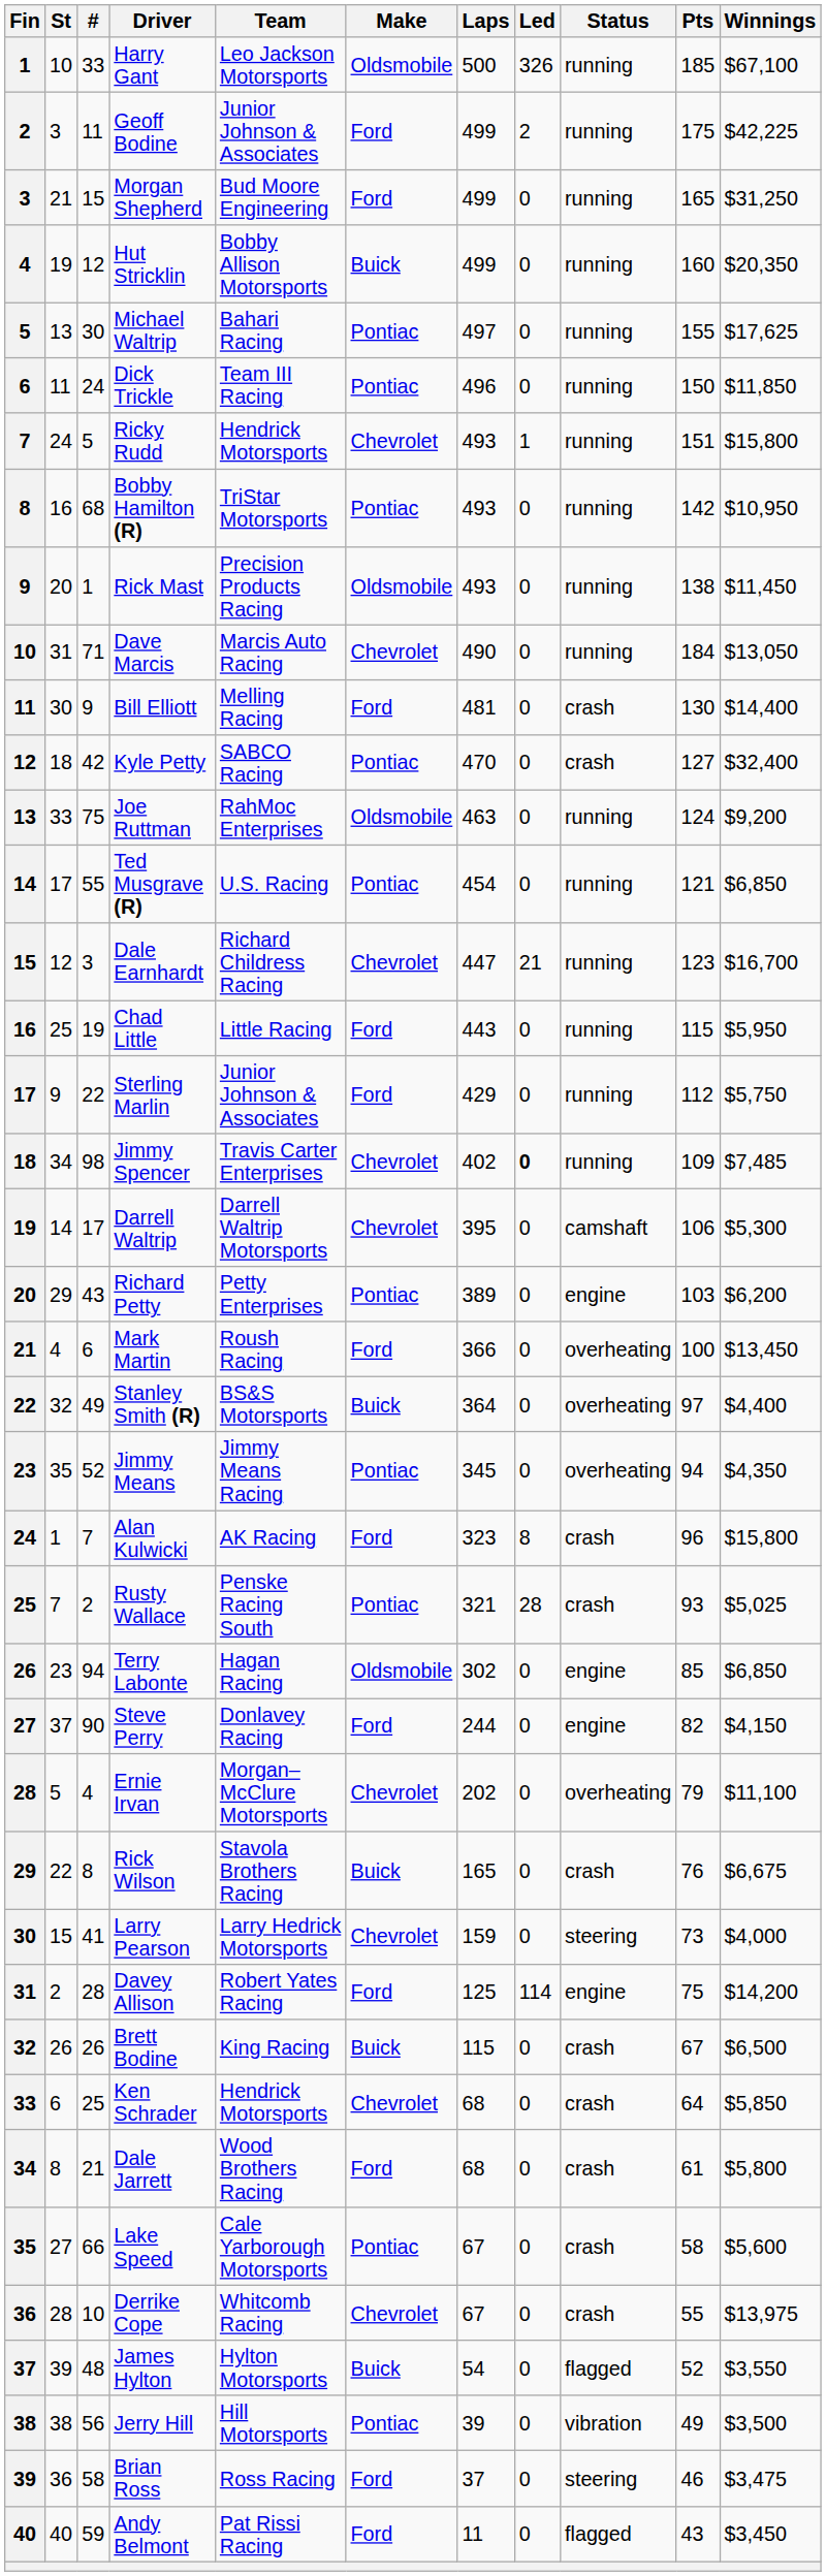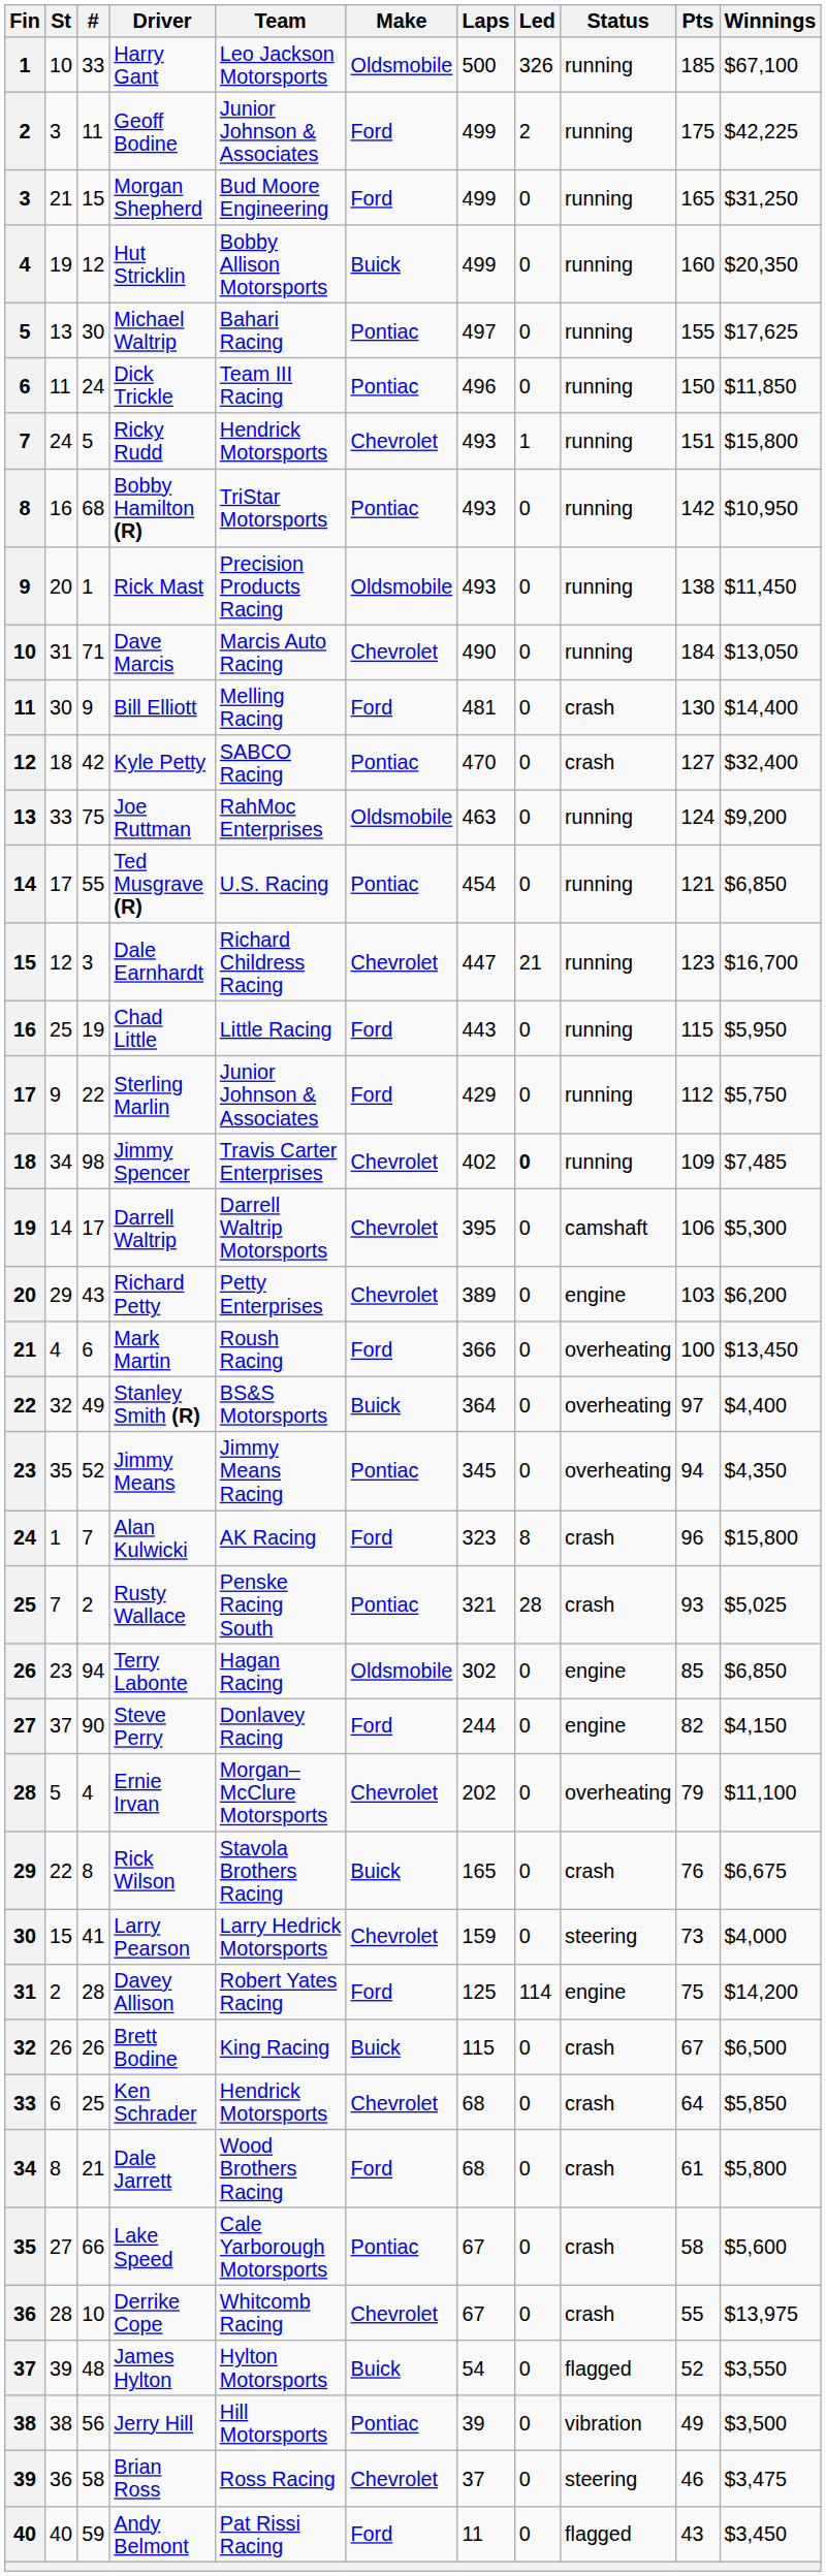Richard Petty | Make: Pontiac -> Chevrolet
Brian Ross | Make: Ford -> Chevrolet
